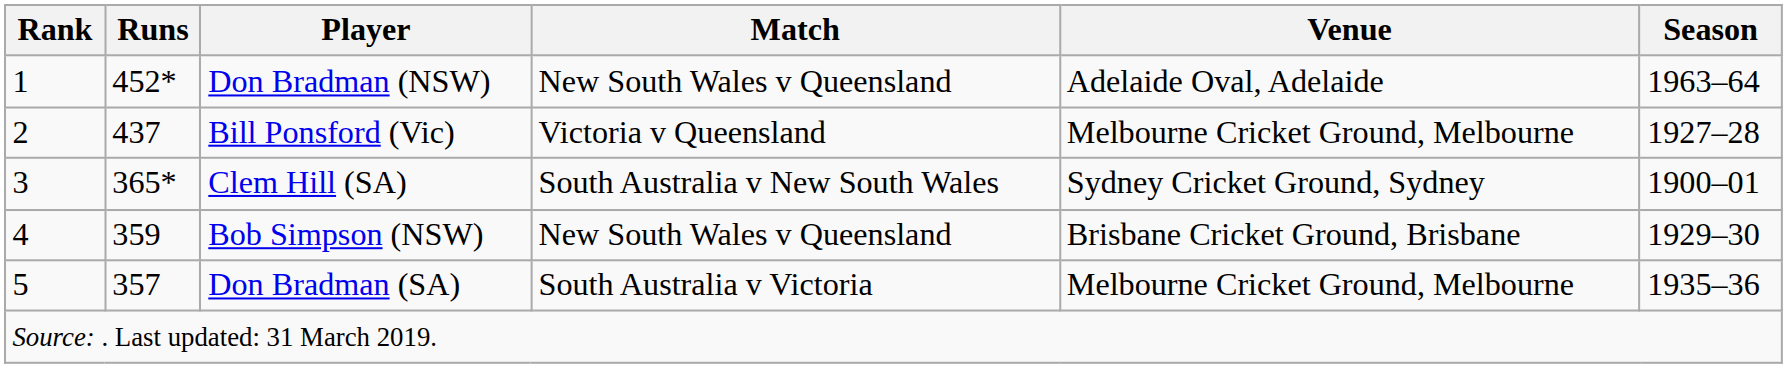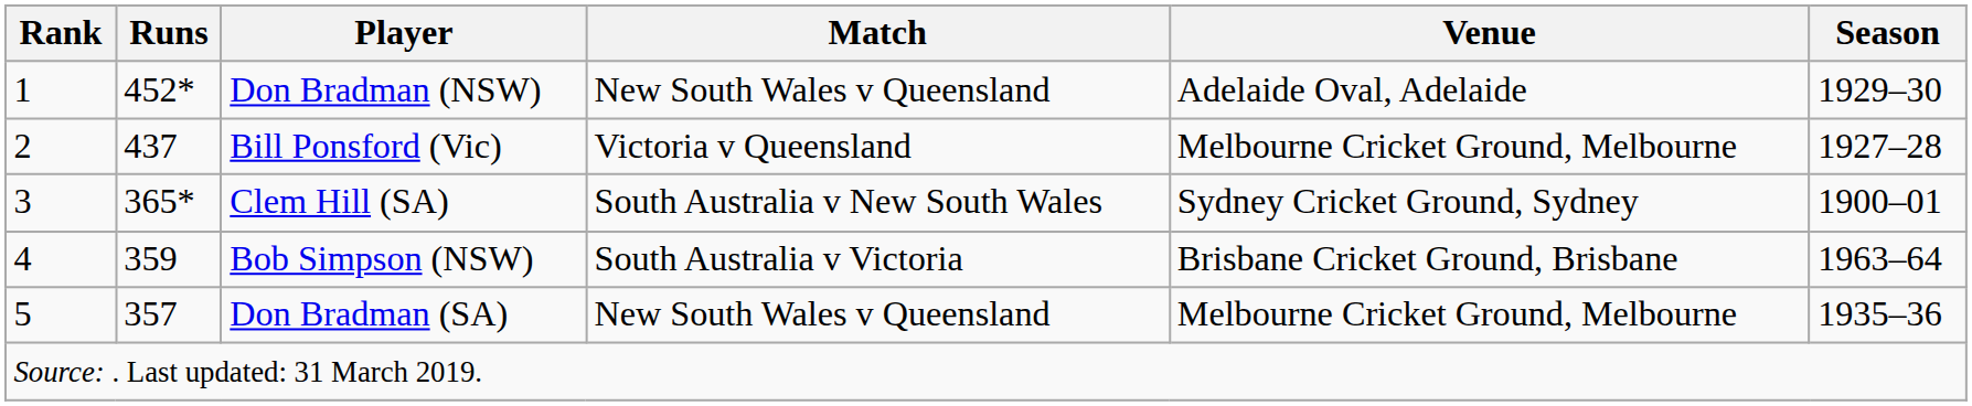Don Bradman (NSW) | Season: 1963–64 -> 1929–30
Bob Simpson (NSW) | Match: New South Wales v Queensland -> South Australia v Victoria
Bob Simpson (NSW) | Season: 1929–30 -> 1963–64
Don Bradman (SA) | Match: South Australia v Victoria -> New South Wales v Queensland
